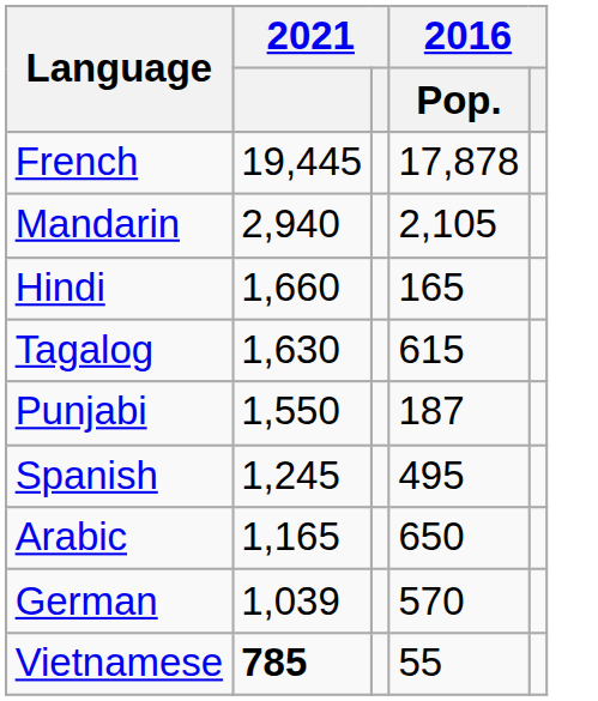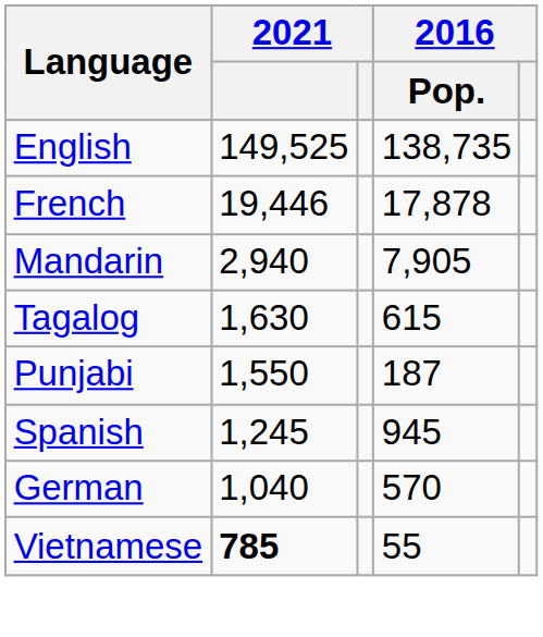+ row: English | 149,525 | 138,735
French | column 2: 19,445 -> 19,446
Mandarin | 2016 / Pop.: 2,105 -> 7,905
- row: Hindi | 1,660 | 165
Spanish | 2016 / Pop.: 495 -> 945
- row: Arabic | 1,165 | 650
German | column 2: 1,039 -> 1,040
